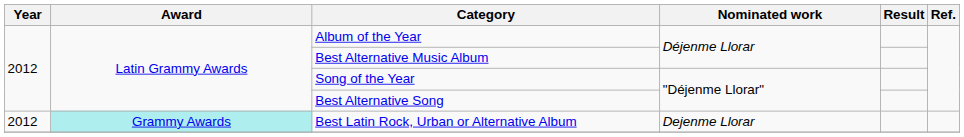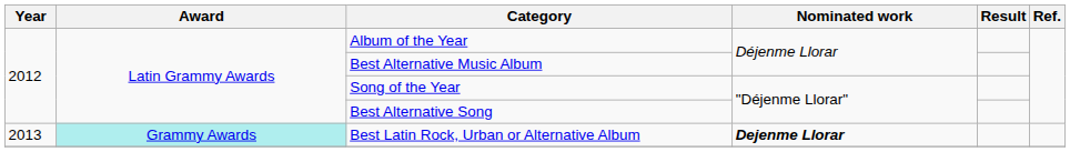Best Latin Rock, Urban or Alternative Album | Year: 2012 -> 2013
Best Latin Rock, Urban or Alternative Album | Nominated work: normal -> bold
